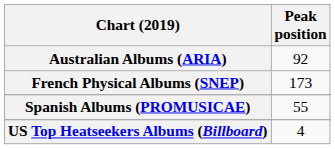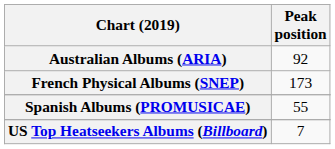US Top Heatseekers Albums (Billboard) | Peak position: 4 -> 7
